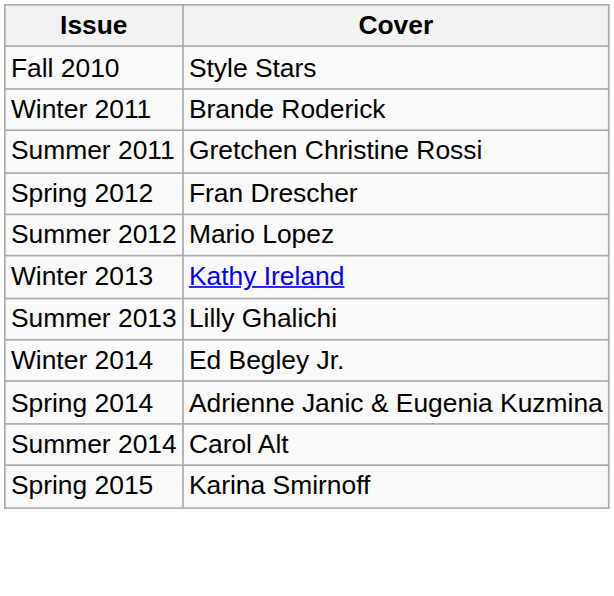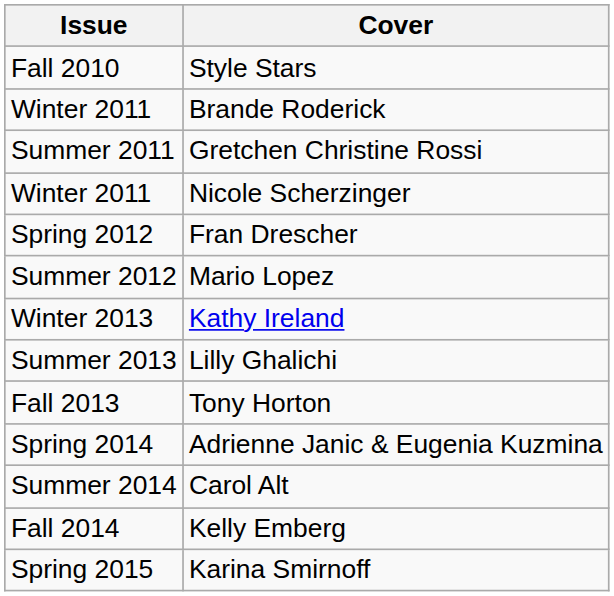+ row: Winter 2011 | Nicole Scherzinger
+ row: Fall 2013 | Tony Horton
- row: Winter 2014 | Ed Begley Jr.
+ row: Fall 2014 | Kelly Emberg
